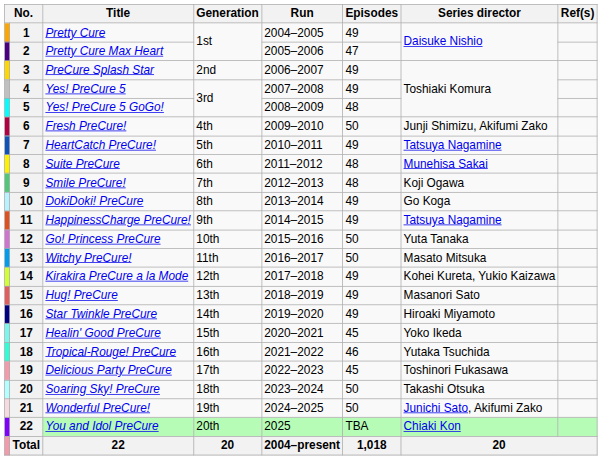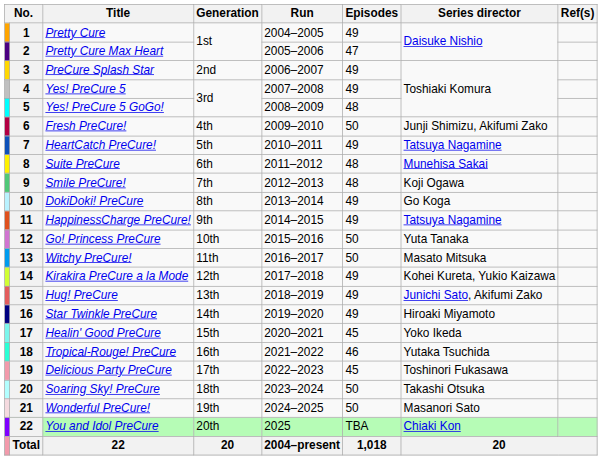Hug! PreCure | Series director: Masanori Sato -> Junichi Sato, Akifumi Zako
Wonderful PreCure! | Series director: Junichi Sato, Akifumi Zako -> Masanori Sato
